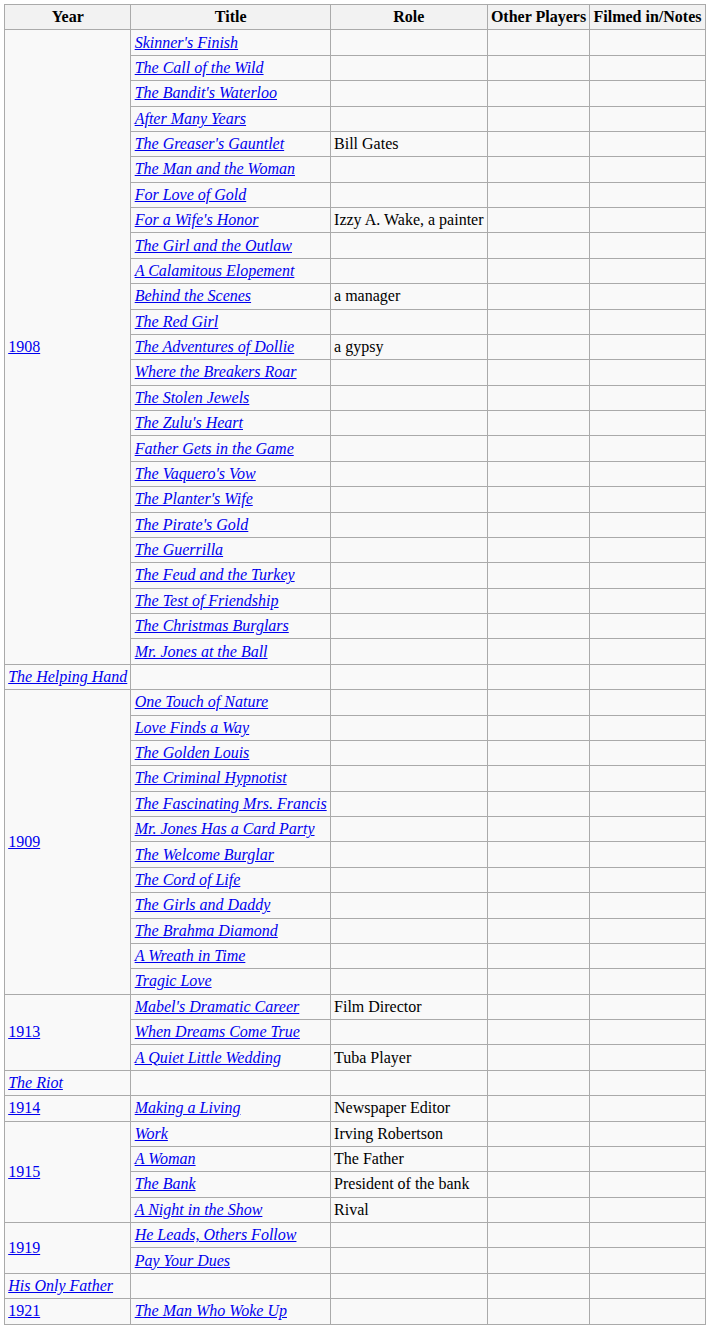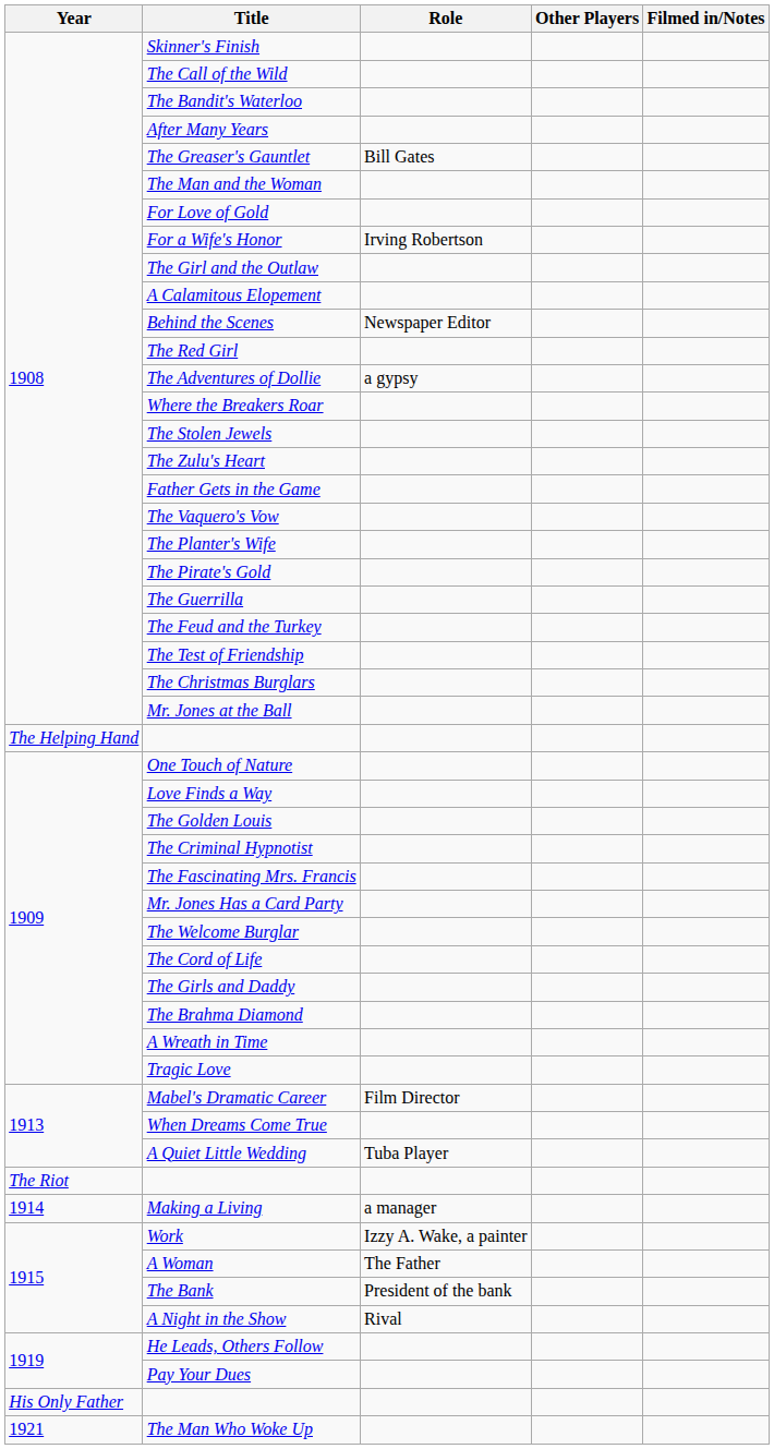For a Wife's Honor | Role: Izzy A. Wake, a painter -> Irving Robertson
Behind the Scenes | Role: a manager -> Newspaper Editor
Making a Living | Role: Newspaper Editor -> a manager
Work | Role: Irving Robertson -> Izzy A. Wake, a painter
